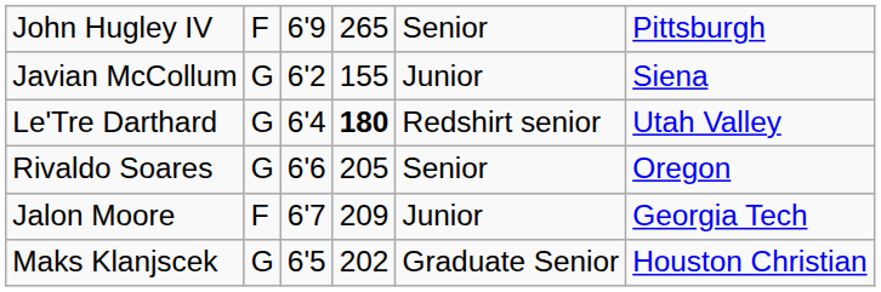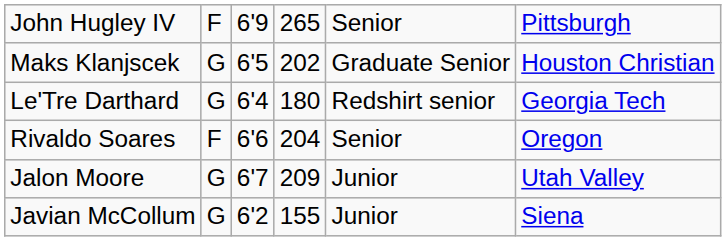rows swapped: Javian McCollum <-> Maks Klanjscek
Le'Tre Darthard | column 4: bold -> normal
Le'Tre Darthard | column 6: Utah Valley -> Georgia Tech
Rivaldo Soares | column 2: G -> F
Rivaldo Soares | column 4: 205 -> 204
Jalon Moore | column 2: F -> G
Jalon Moore | column 6: Georgia Tech -> Utah Valley
